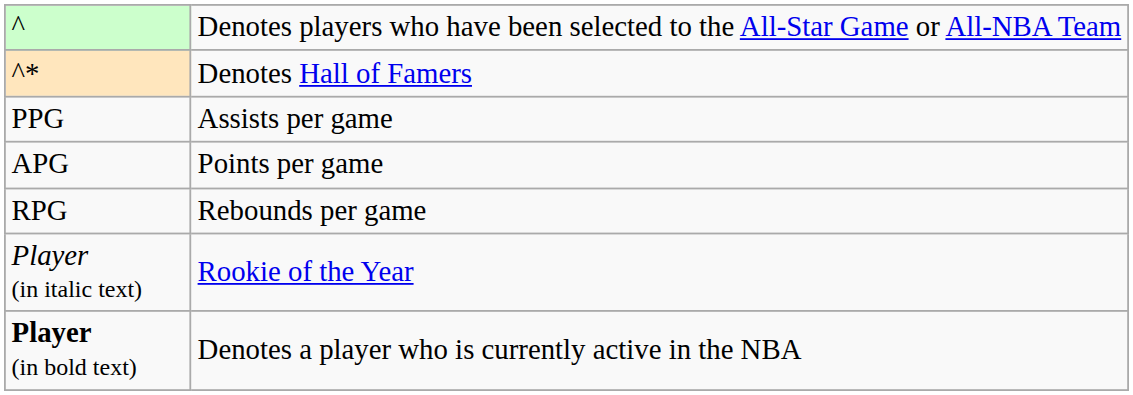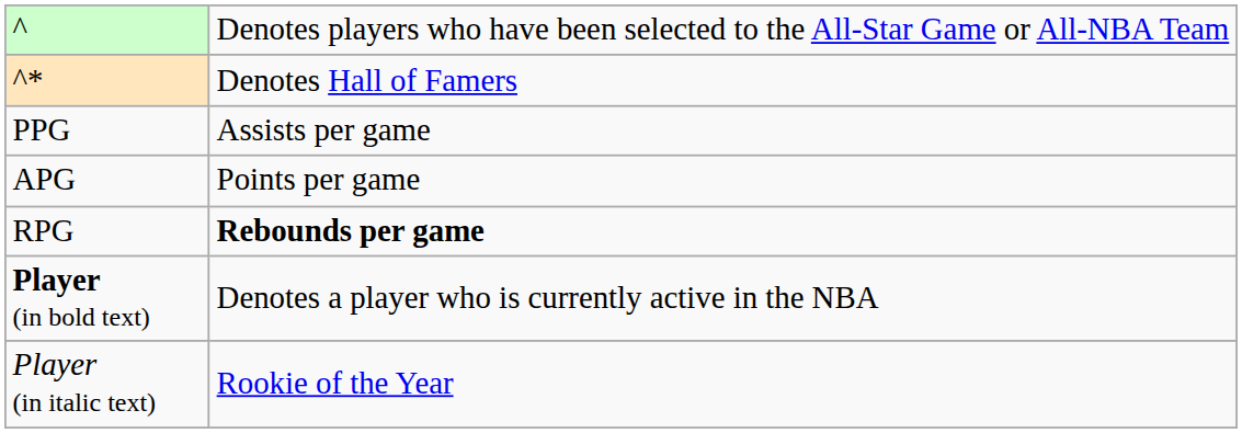RPG | column 2: normal -> bold
rows swapped: Player (in italic text) <-> Player (in bold text)
